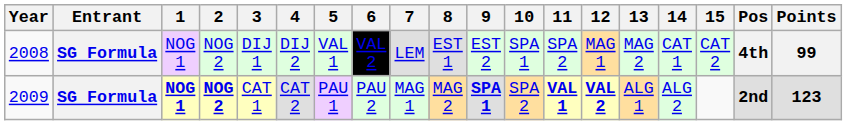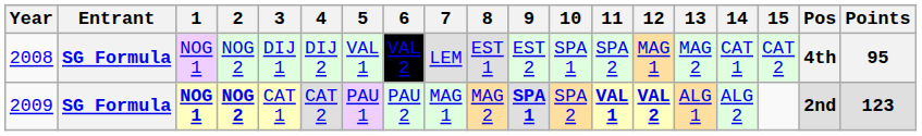2008 | Points: 99 -> 95
